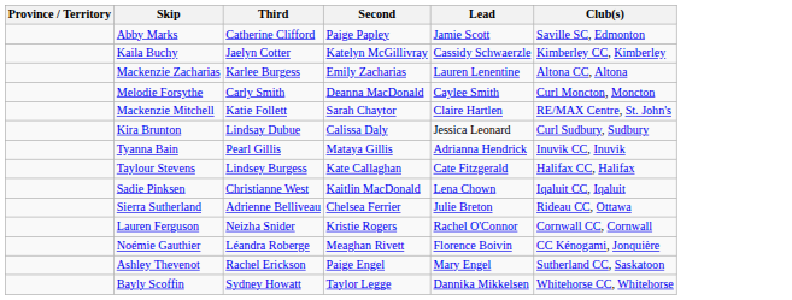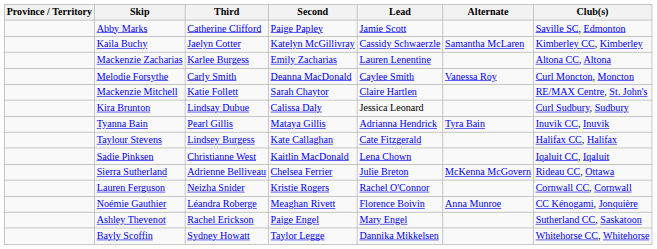+ column: Alternate | Samantha McLaren | Vanessa Roy | Tyra Bain | McKenna McGovern | Anna Munroe
